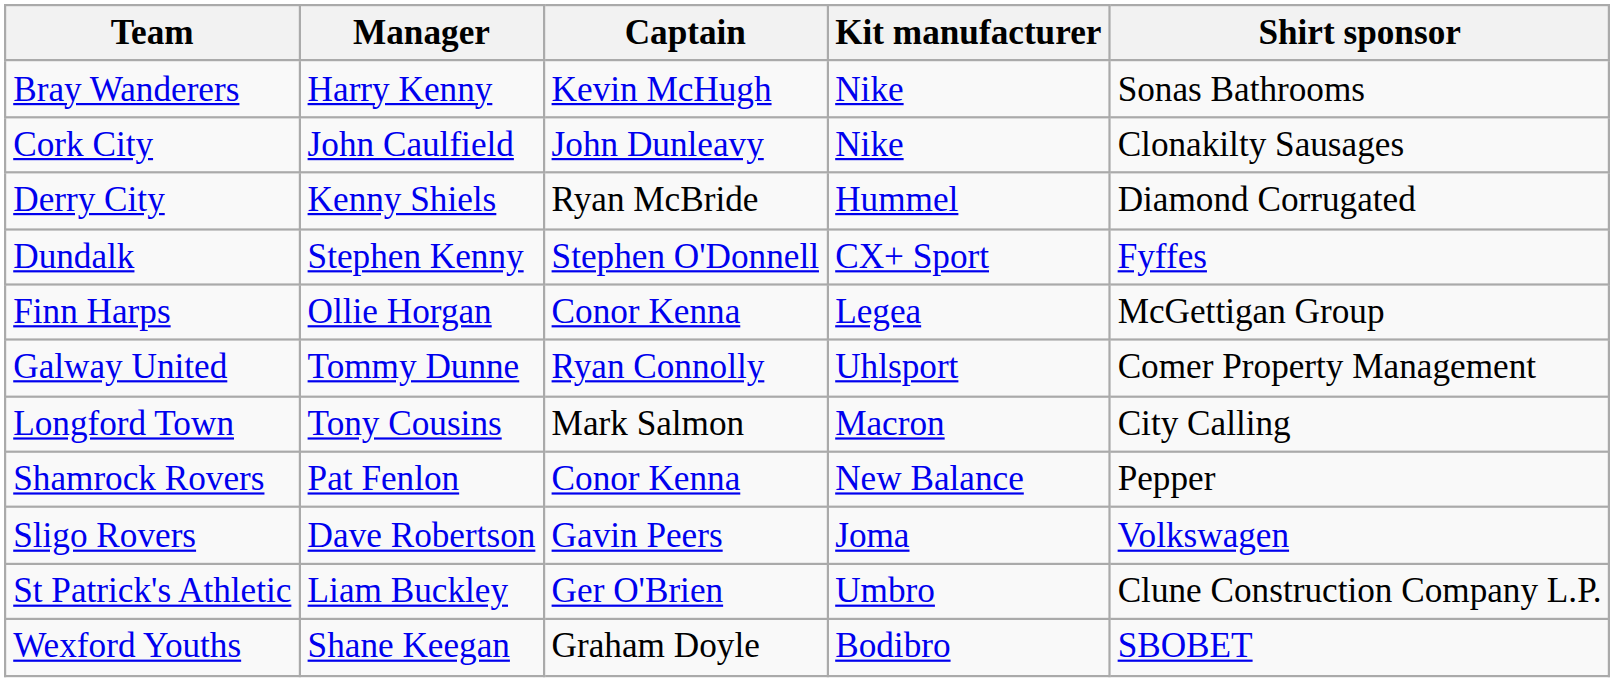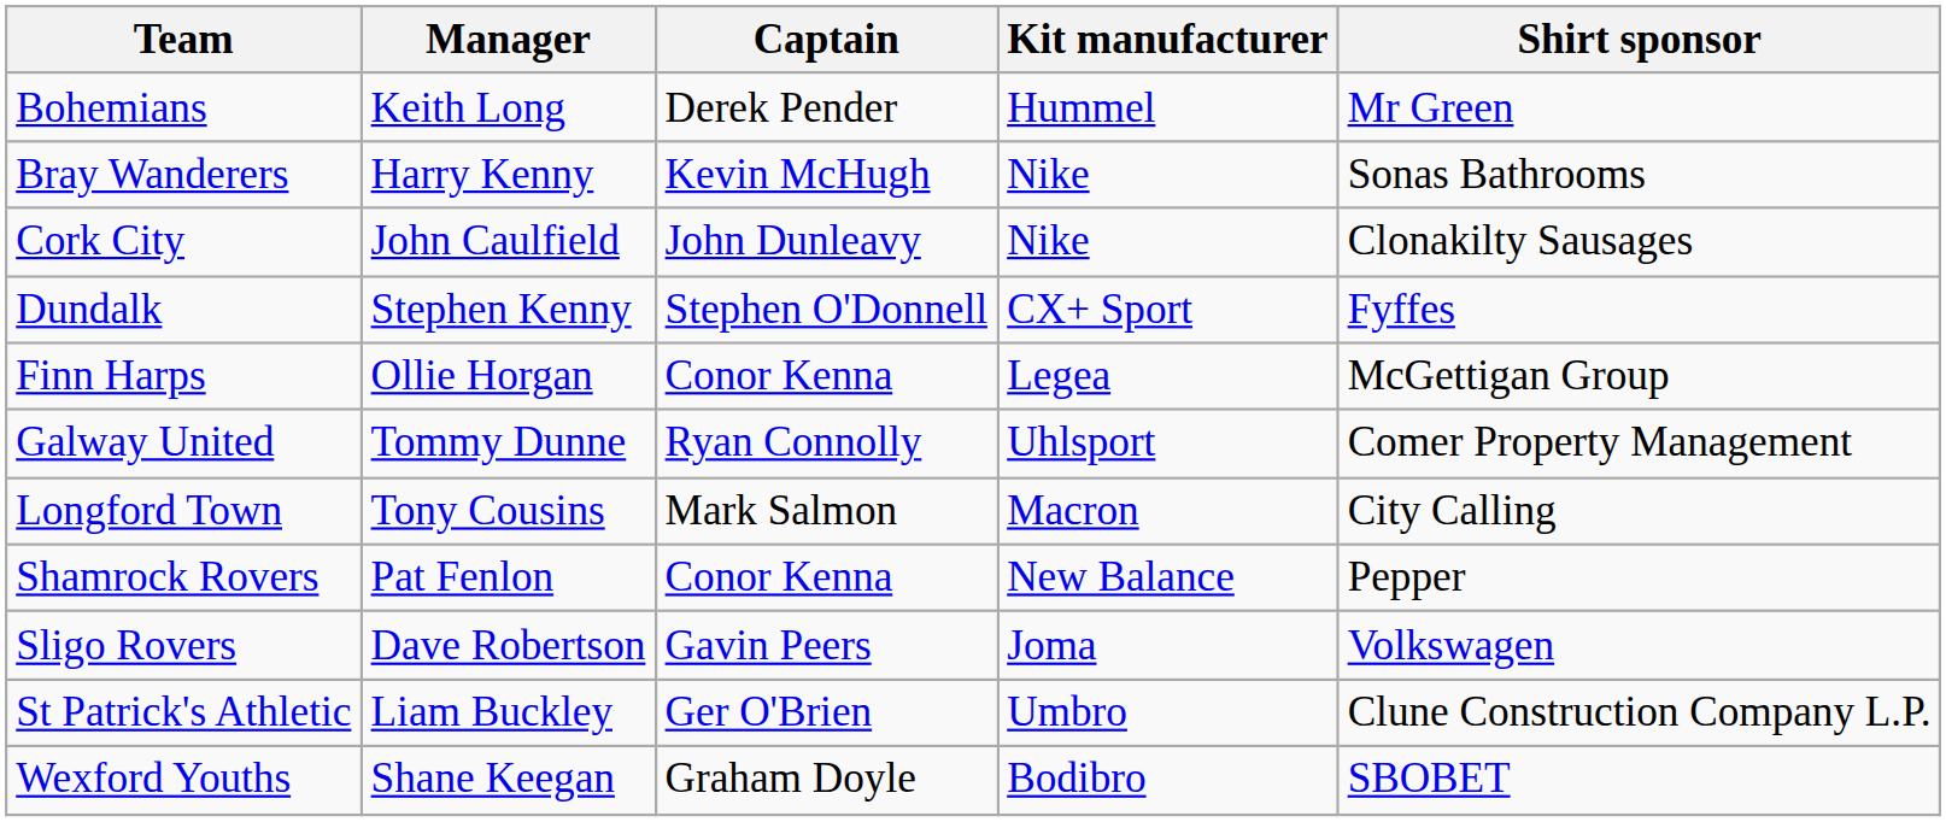+ row: Bohemians | Keith Long | Derek Pender | Hummel | Mr Green
- row: Derry City | Kenny Shiels | Ryan McBride | Hummel | Diamond Corrugated
